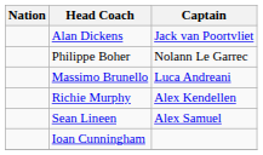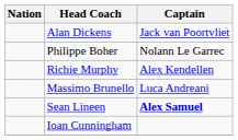rows swapped: Massimo Brunello <-> Richie Murphy
Sean Lineen | Captain: normal -> bold
